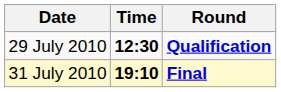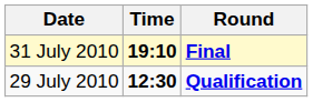rows swapped: 29 July 2010 <-> 31 July 2010
